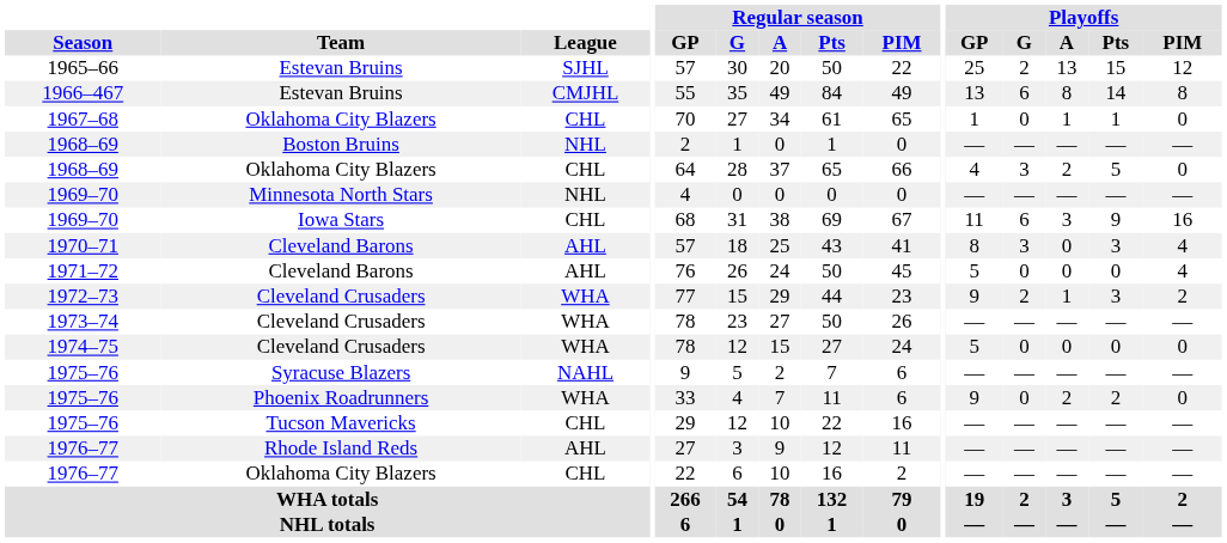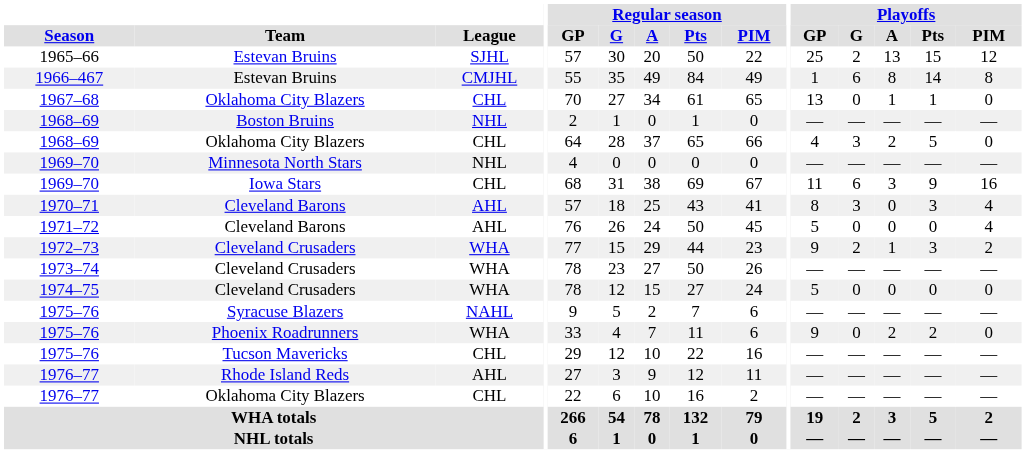1966–467 | Playoffs / GP: 13 -> 1
1967–68 | Playoffs / GP: 1 -> 13
